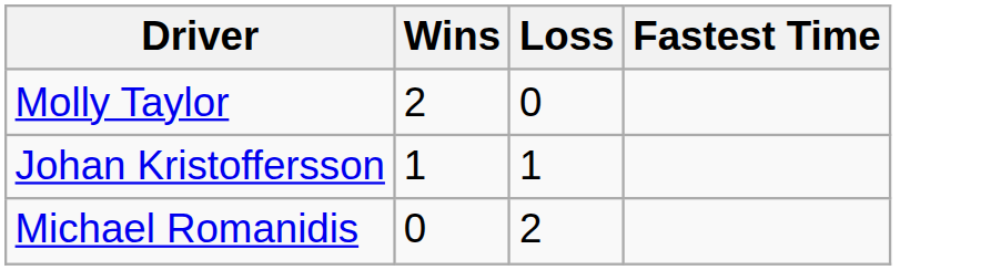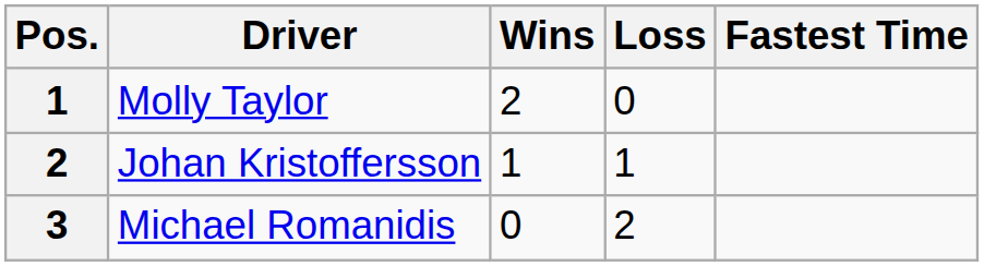+ column: Pos. | 1 | 2 | 3
